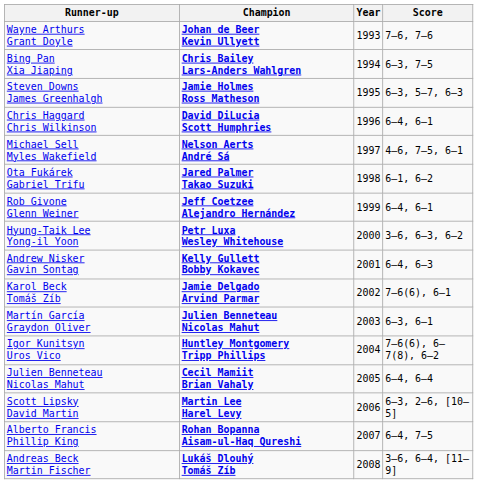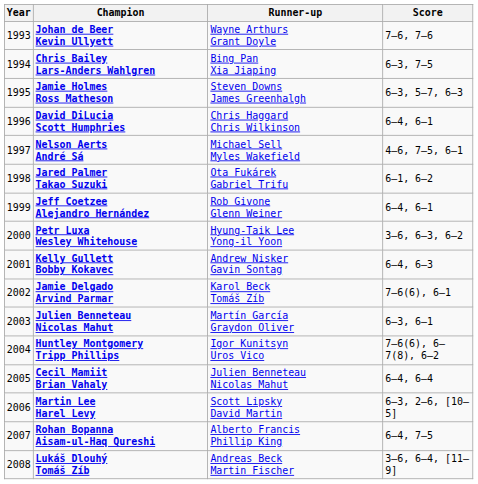columns swapped: Year <-> Runner-up
